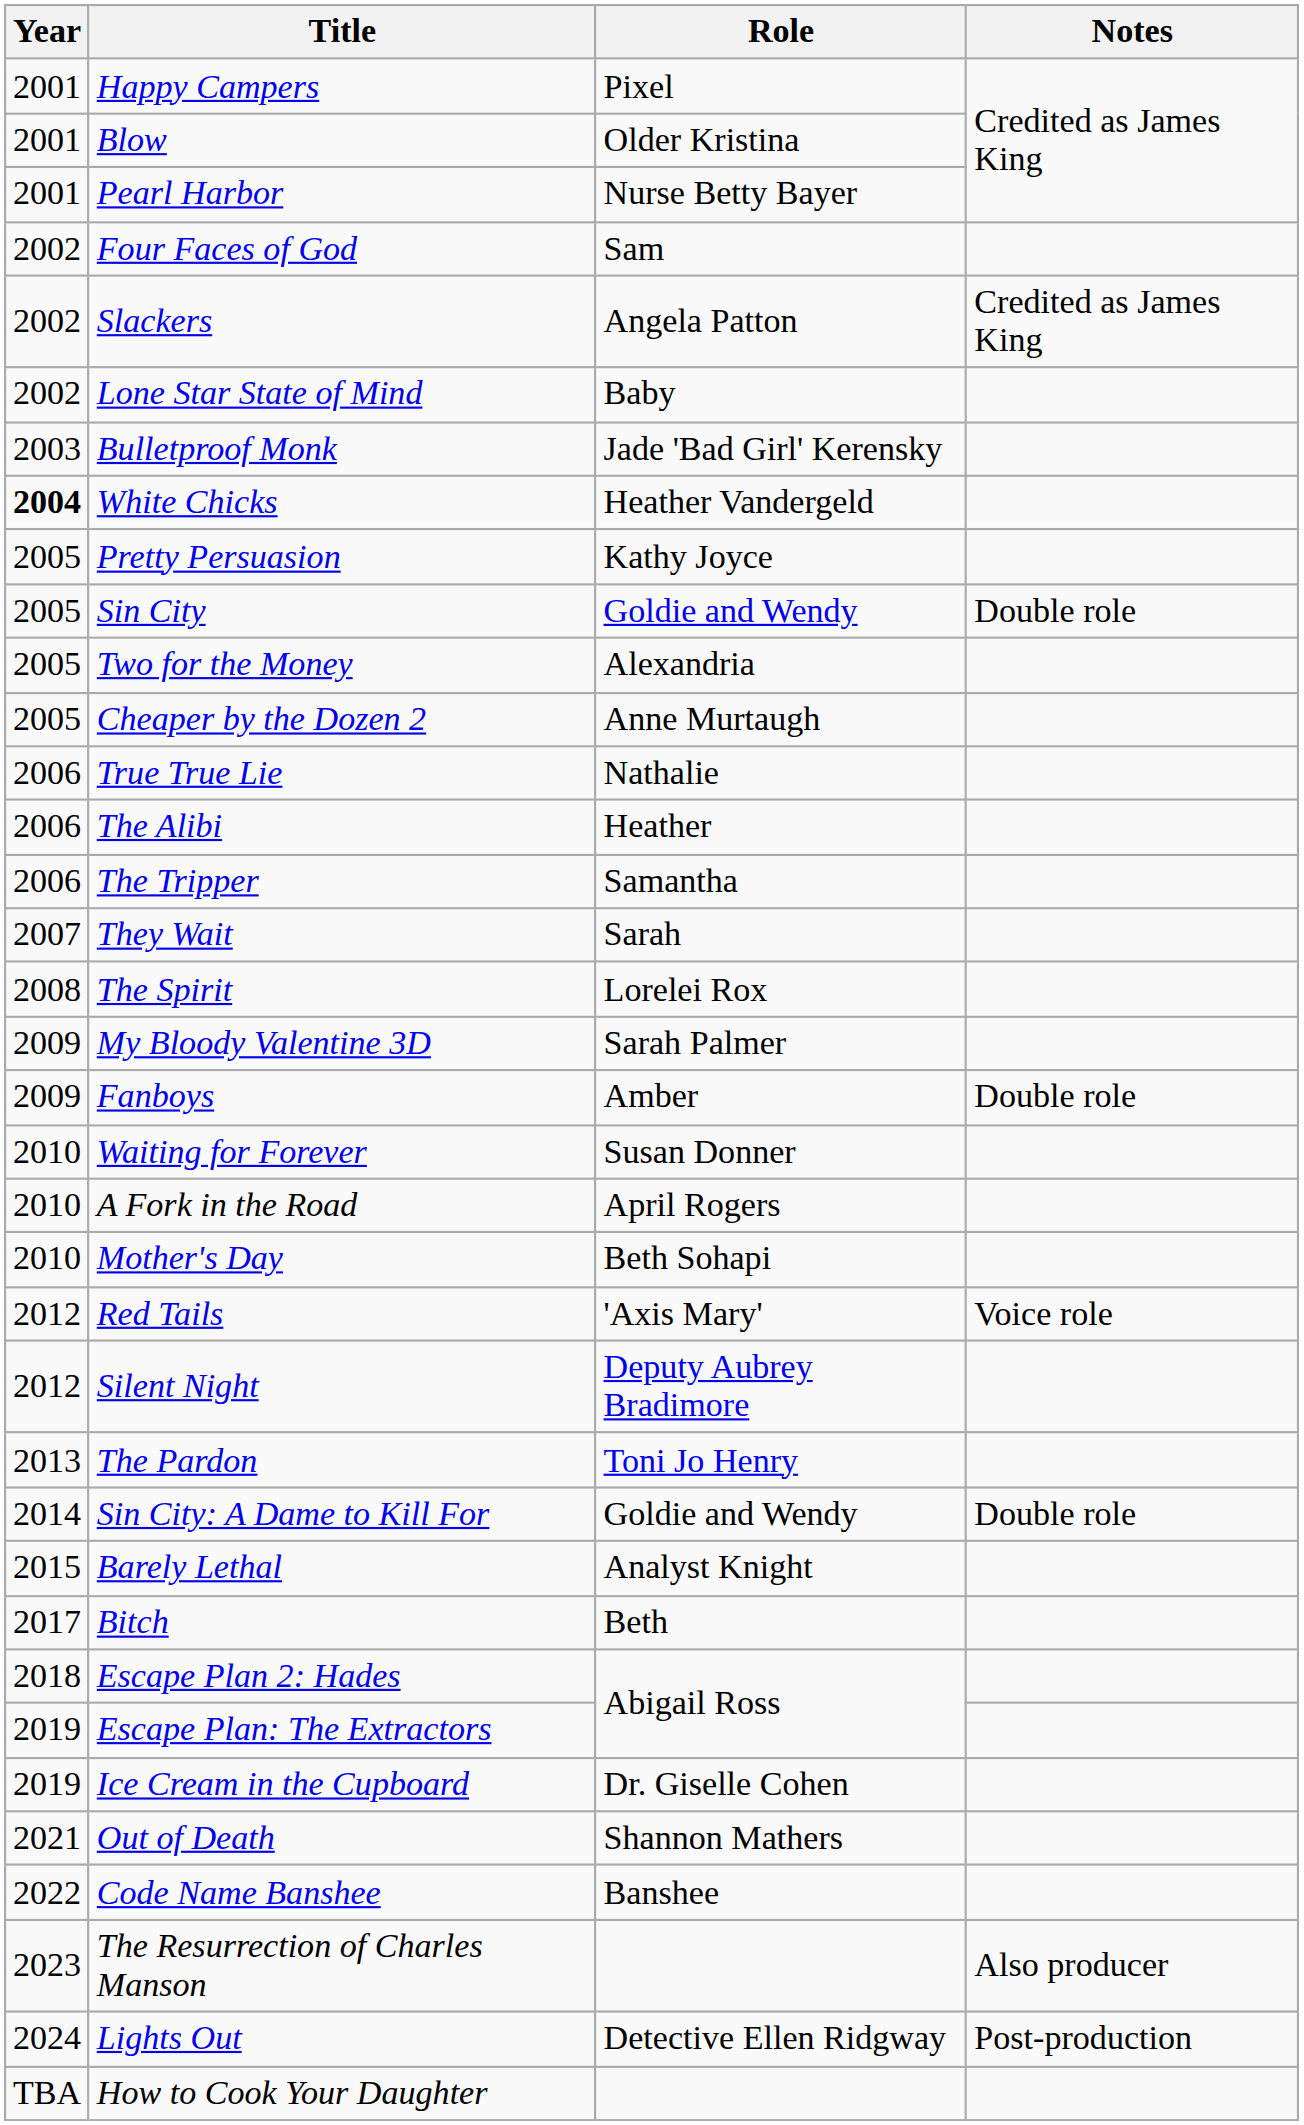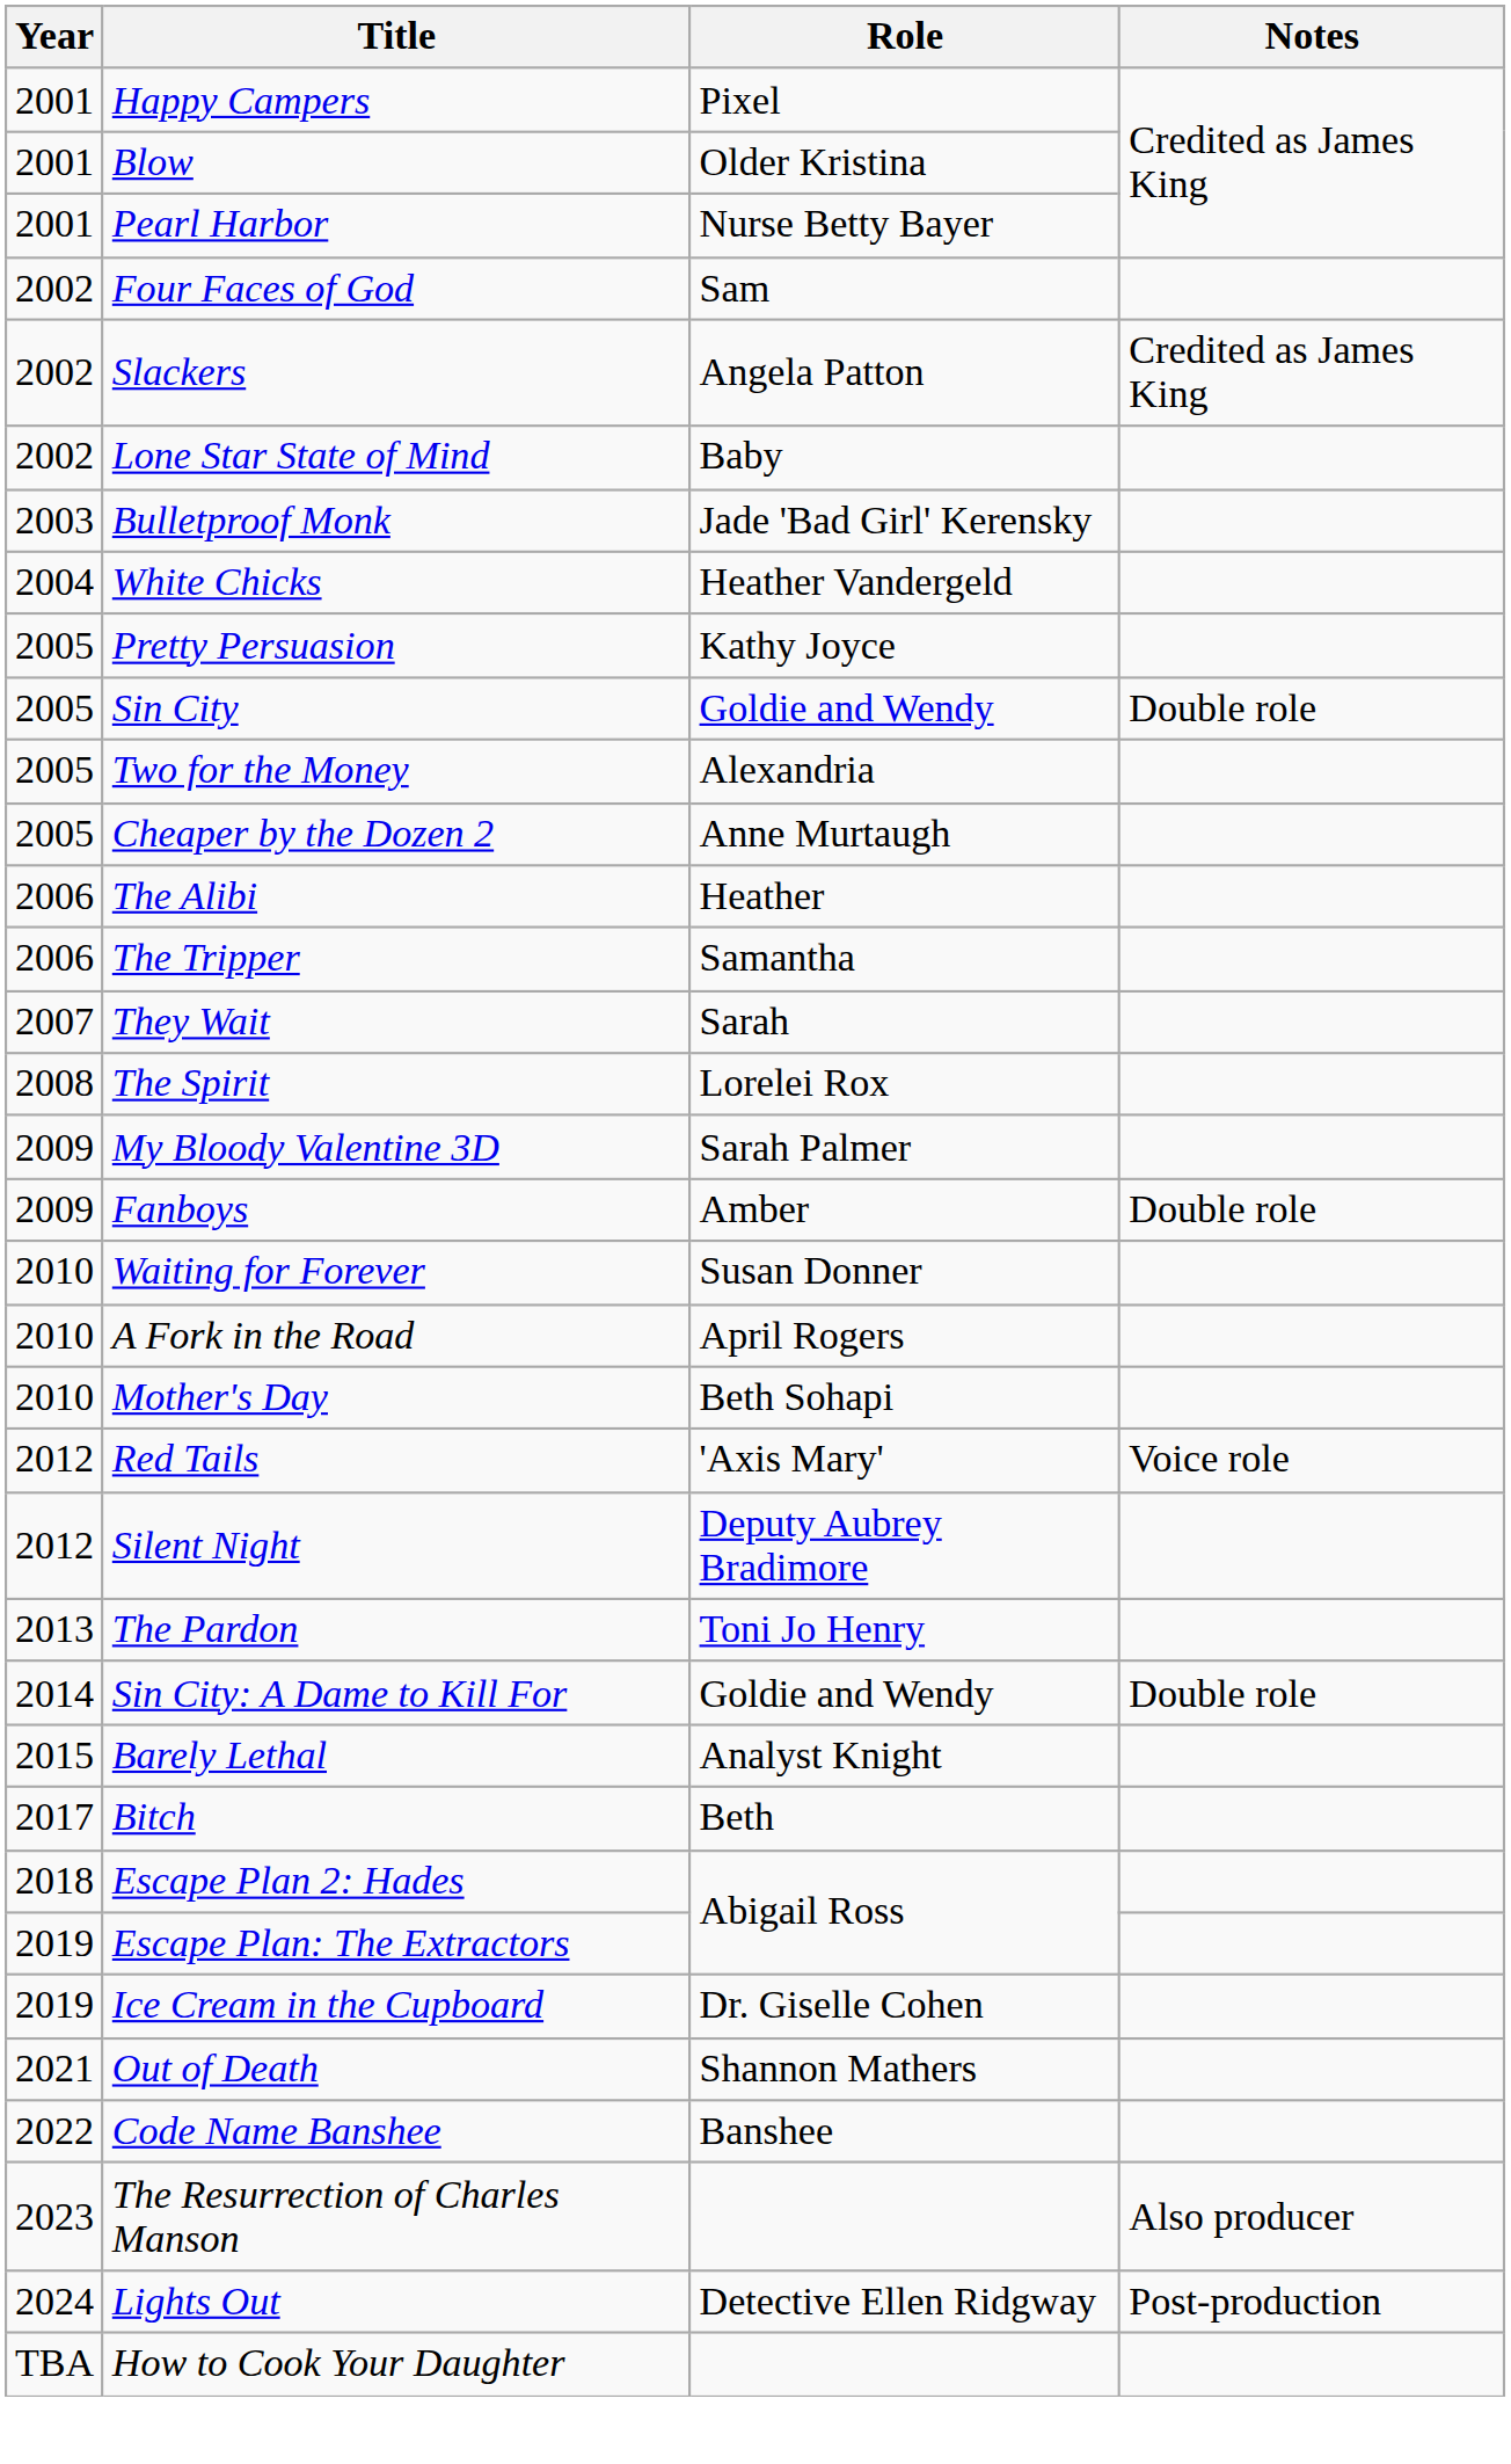White Chicks | Year: bold -> normal
- row: 2006 | True True Lie | Nathalie
